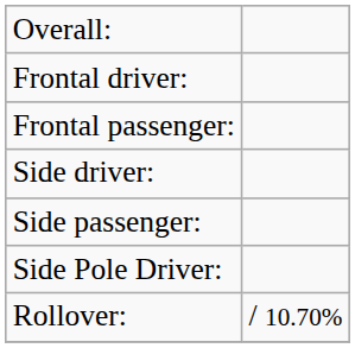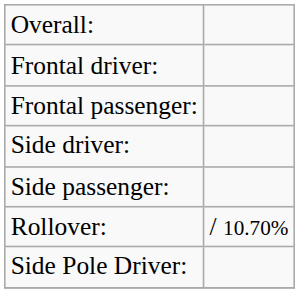rows swapped: Side Pole Driver: <-> Rollover:
